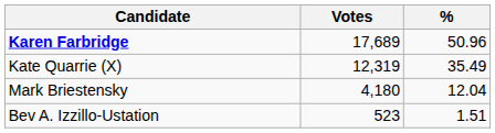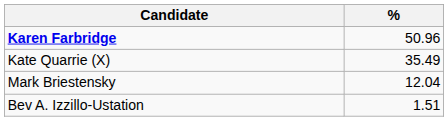- column: Votes | 17,689 | 12,319 | 4,180 | 523
